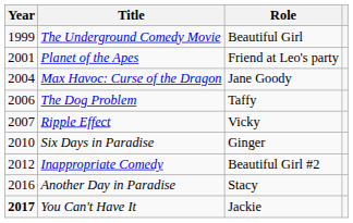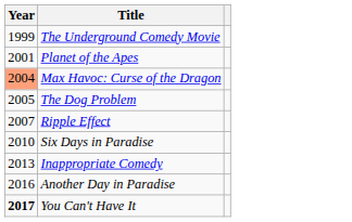- column: Role | Beautiful Girl | Friend at Leo's party | Jane Goody | Taffy | Vicky | Ginger | Beautiful Girl #2 | Stacy | Jackie
Max Havoc: Curse of the Dragon | Year: no background -> lightsalmon background
The Dog Problem | Year: 2006 -> 2005
Inappropriate Comedy | Year: 2012 -> 2013
